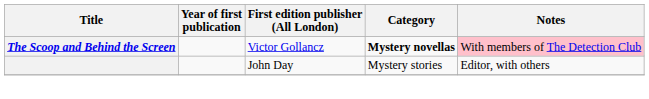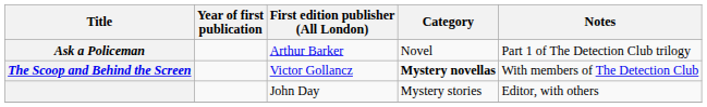+ row: Ask a Policeman | Arthur Barker | Novel | Part 1 of The Detection Club trilogy
The Scoop and Behind the Screen | Notes: pink background -> no background
